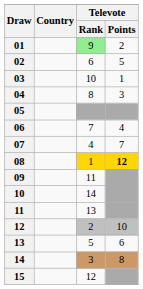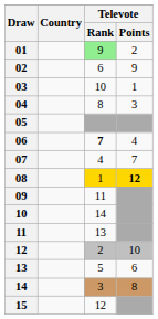02 | Televote / Points: 5 -> 9
06 | Televote / Rank: normal -> bold
